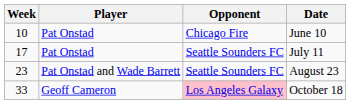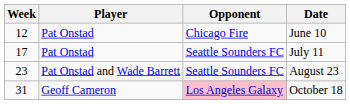June 10 | Week: 10 -> 12
October 18 | Week: 33 -> 31
